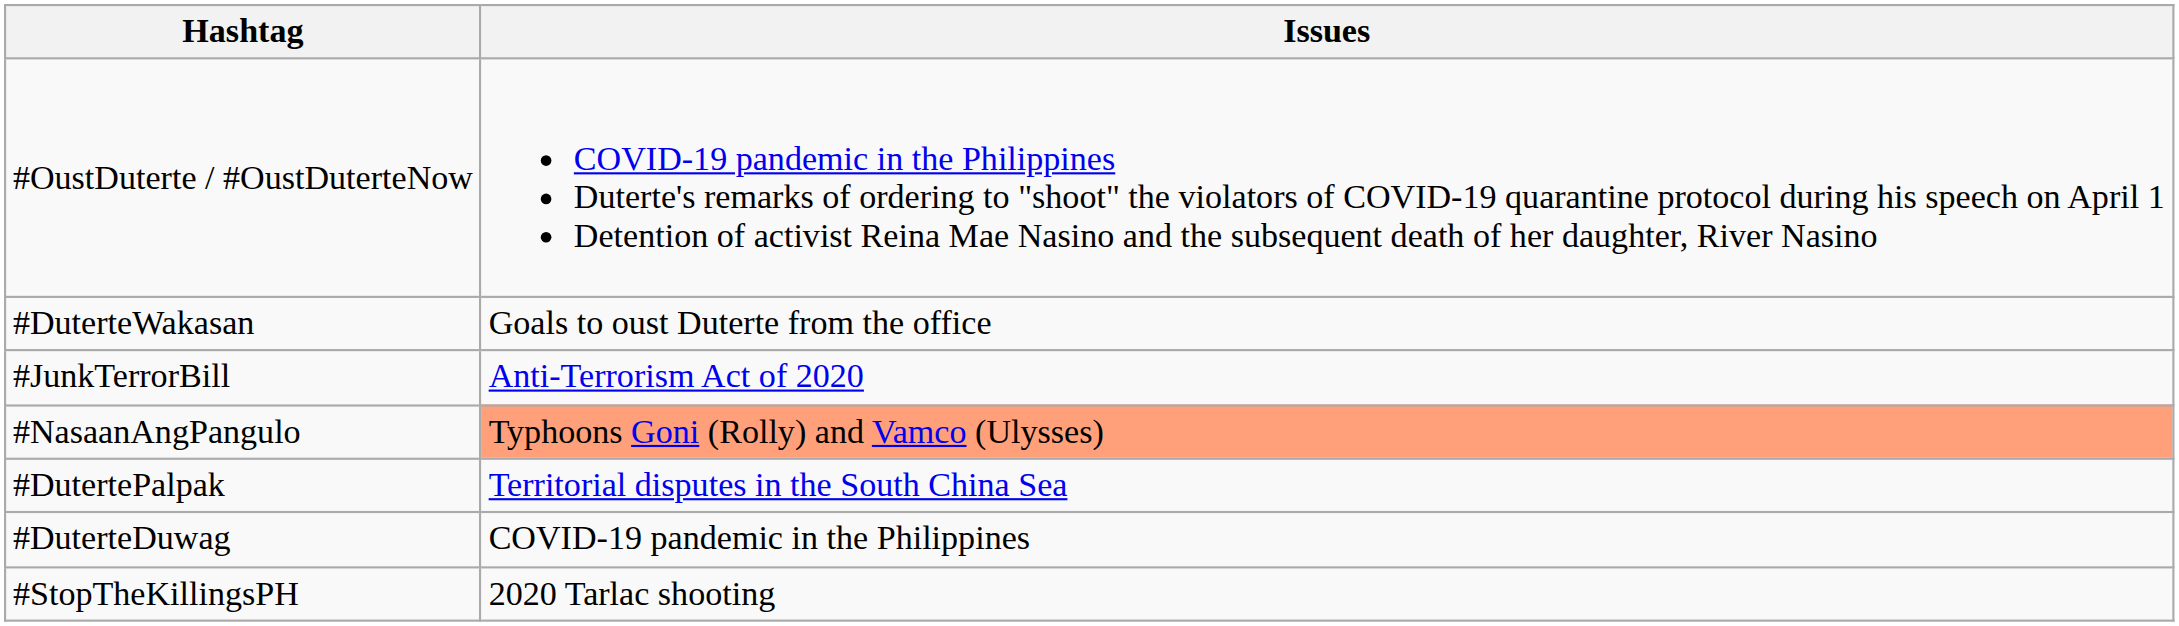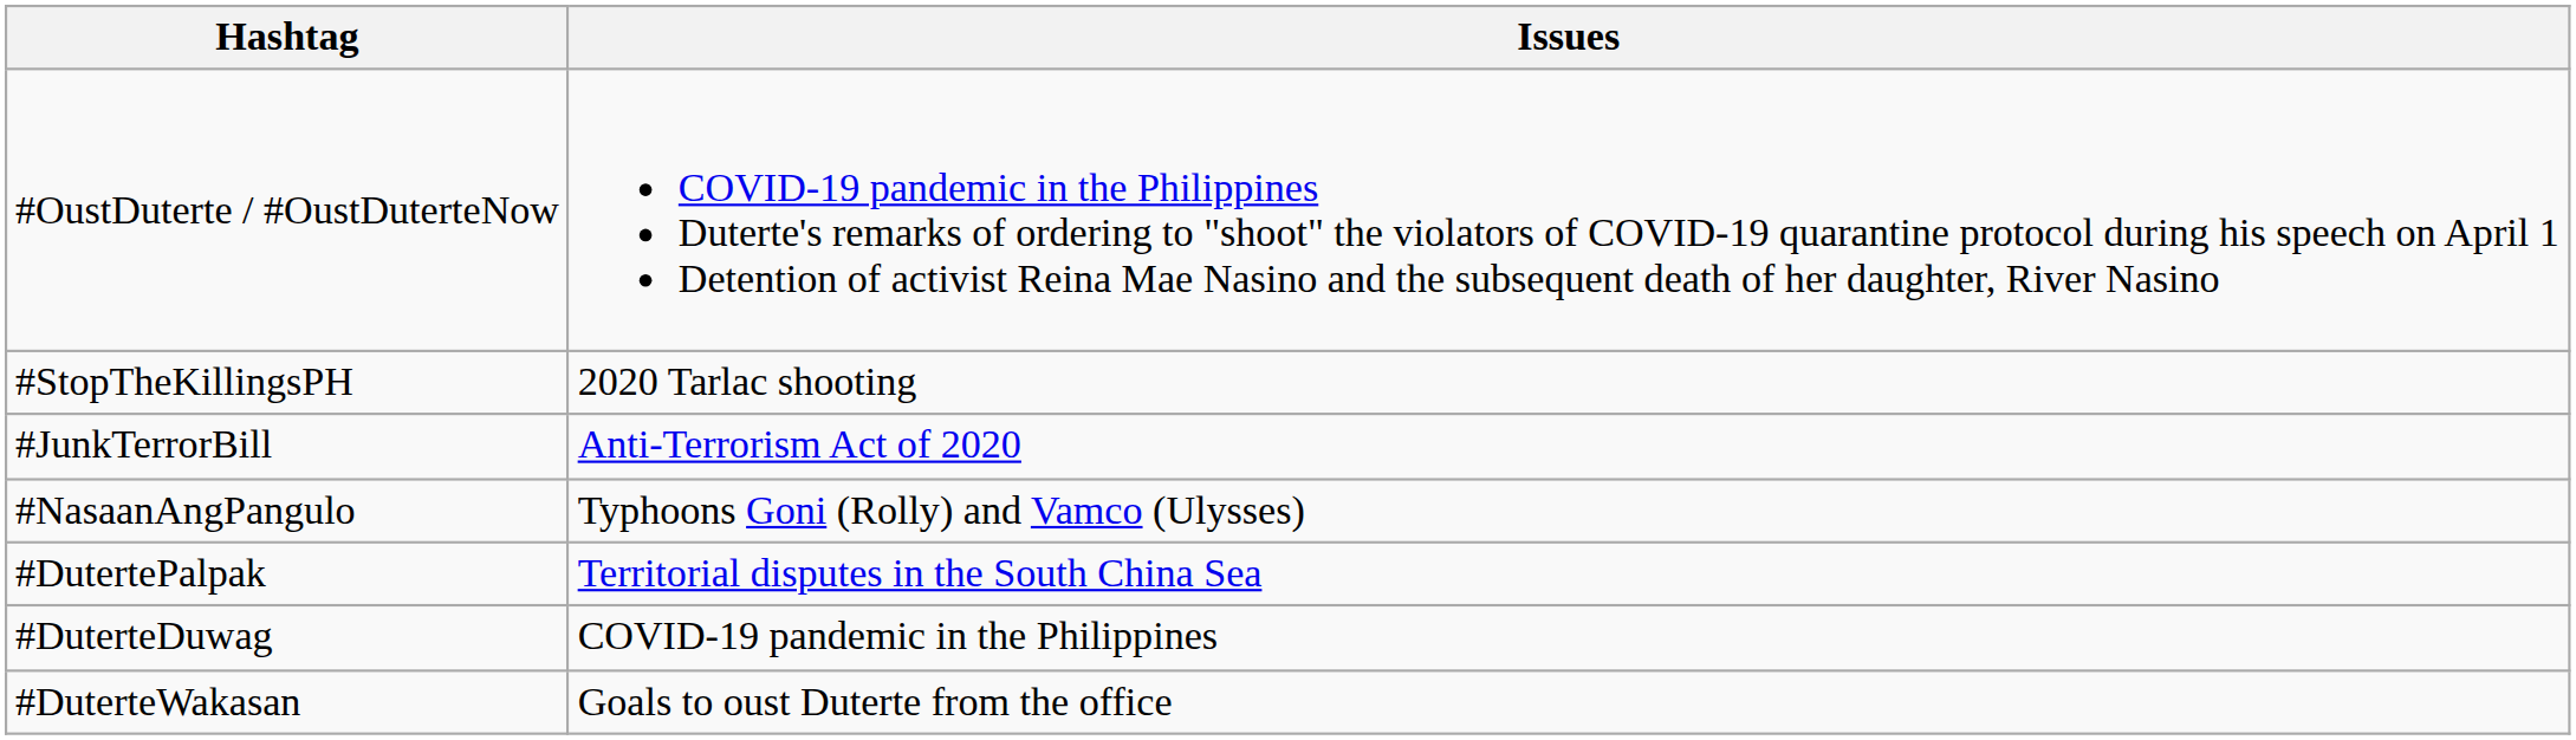rows swapped: #StopTheKillingsPH <-> #DuterteWakasan
#NasaanAngPangulo | Issues: lightsalmon background -> no background
